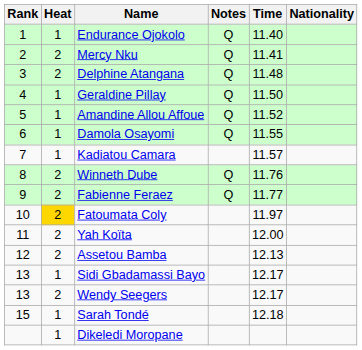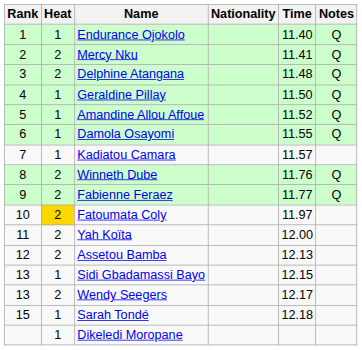columns swapped: Nationality <-> Notes
Sidi Gbadamassi Bayo | Time: 12.17 -> 12.15
